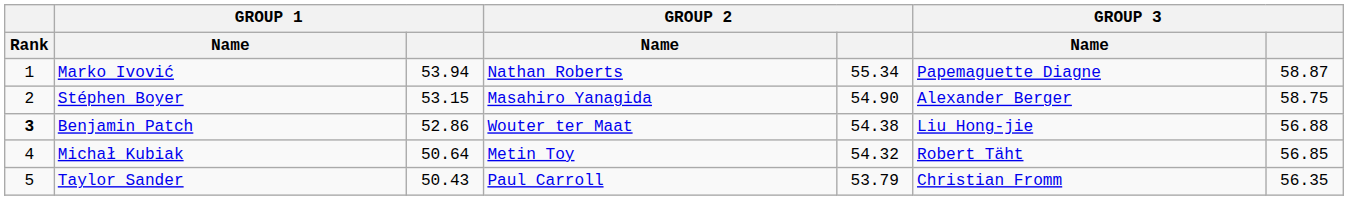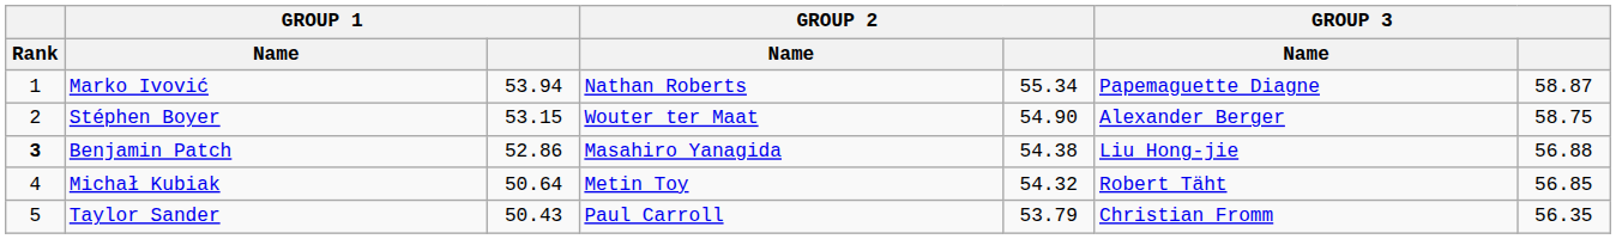Stéphen Boyer | GROUP 2 / Name: Masahiro Yanagida -> Wouter ter Maat
Benjamin Patch | GROUP 2 / Name: Wouter ter Maat -> Masahiro Yanagida
